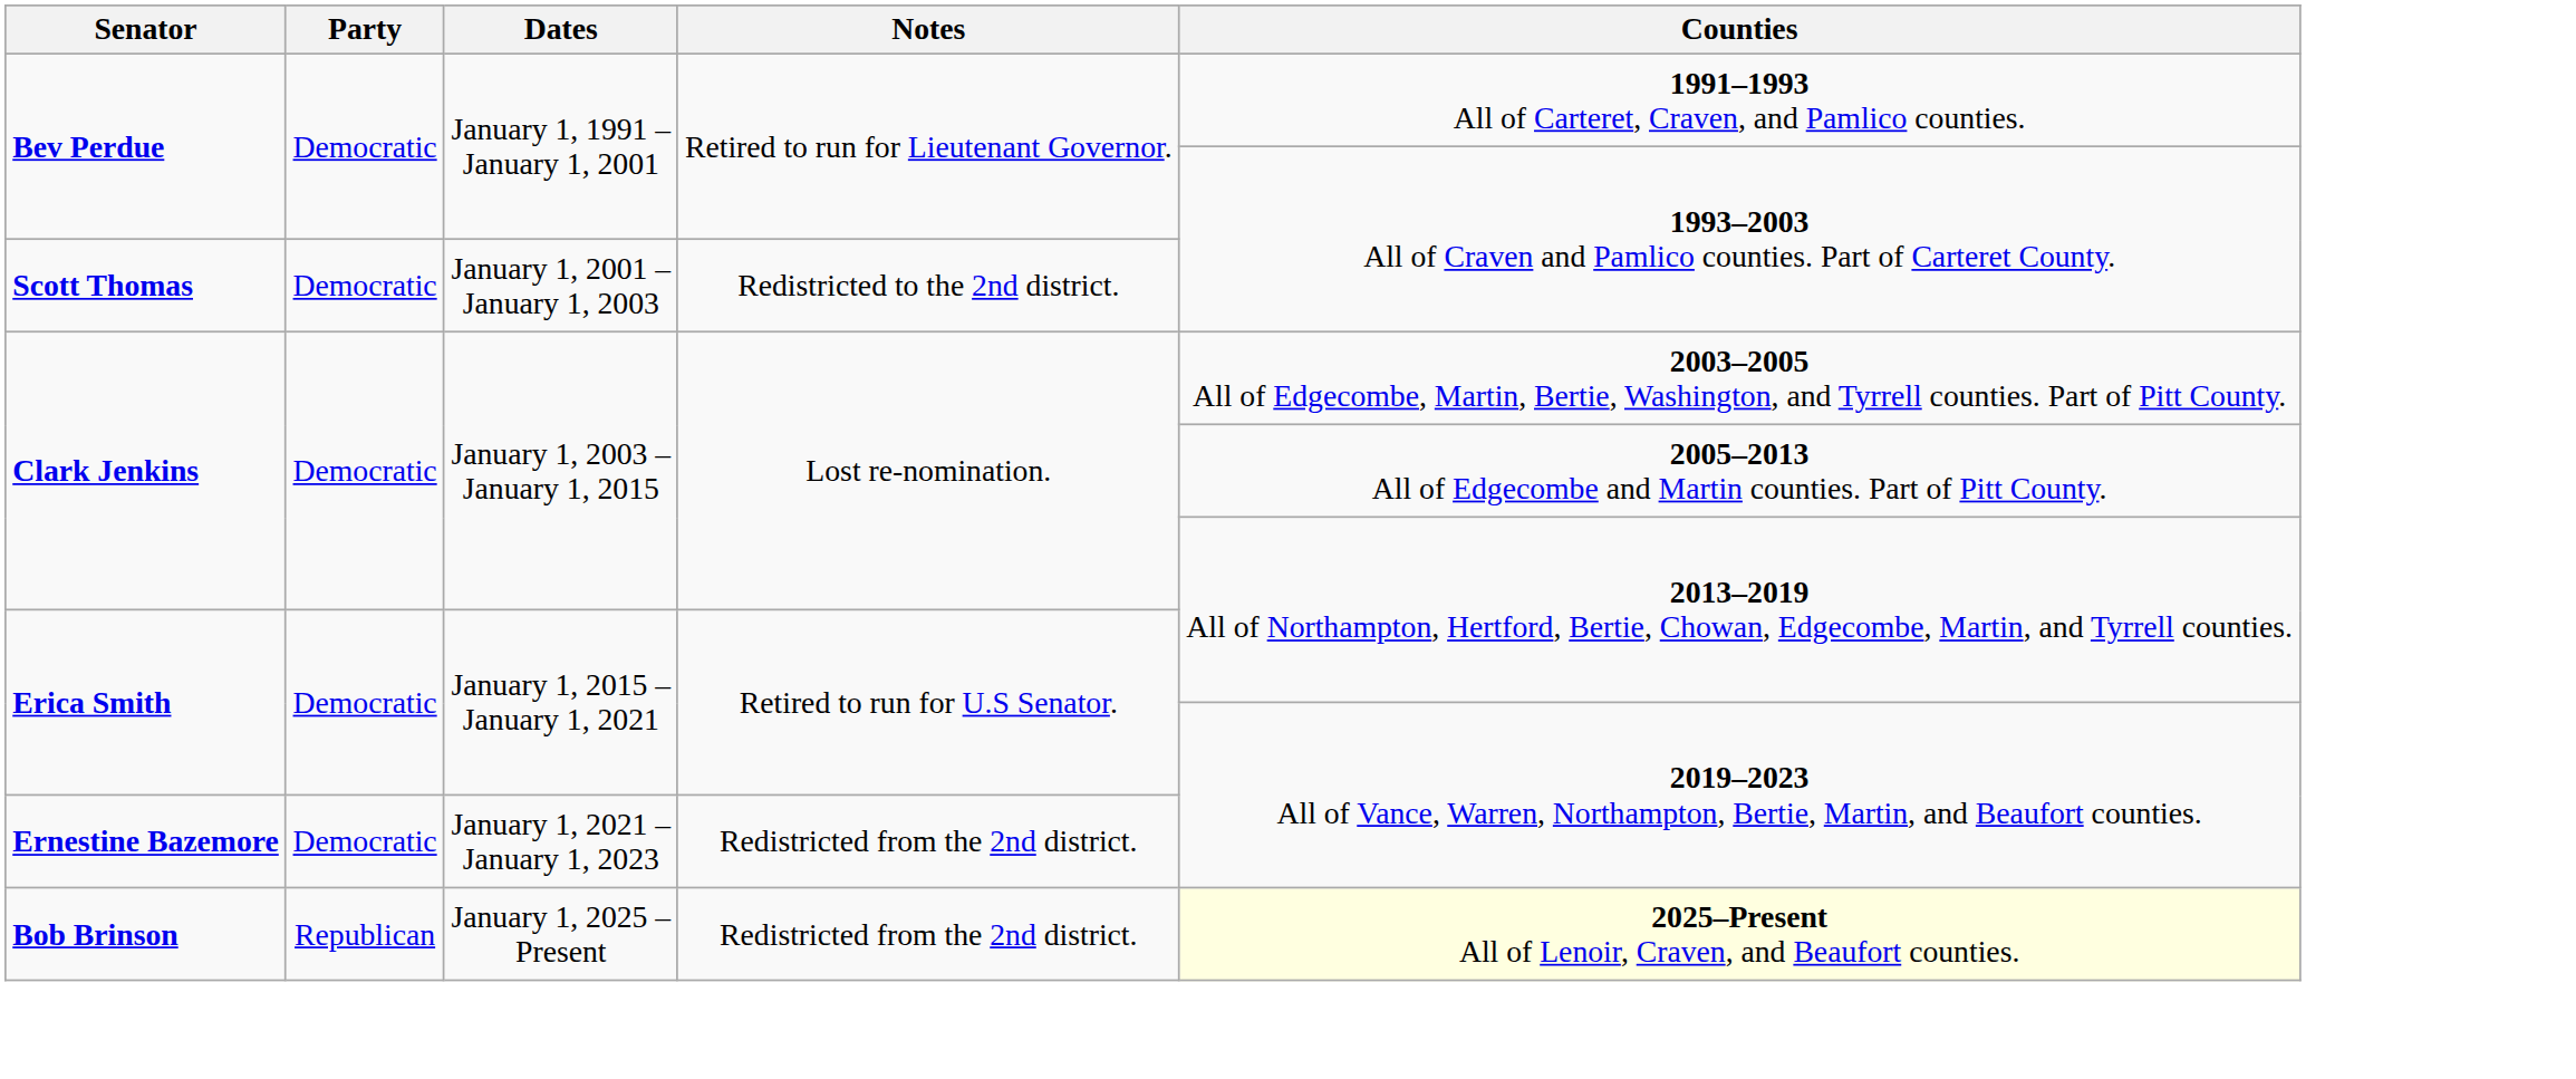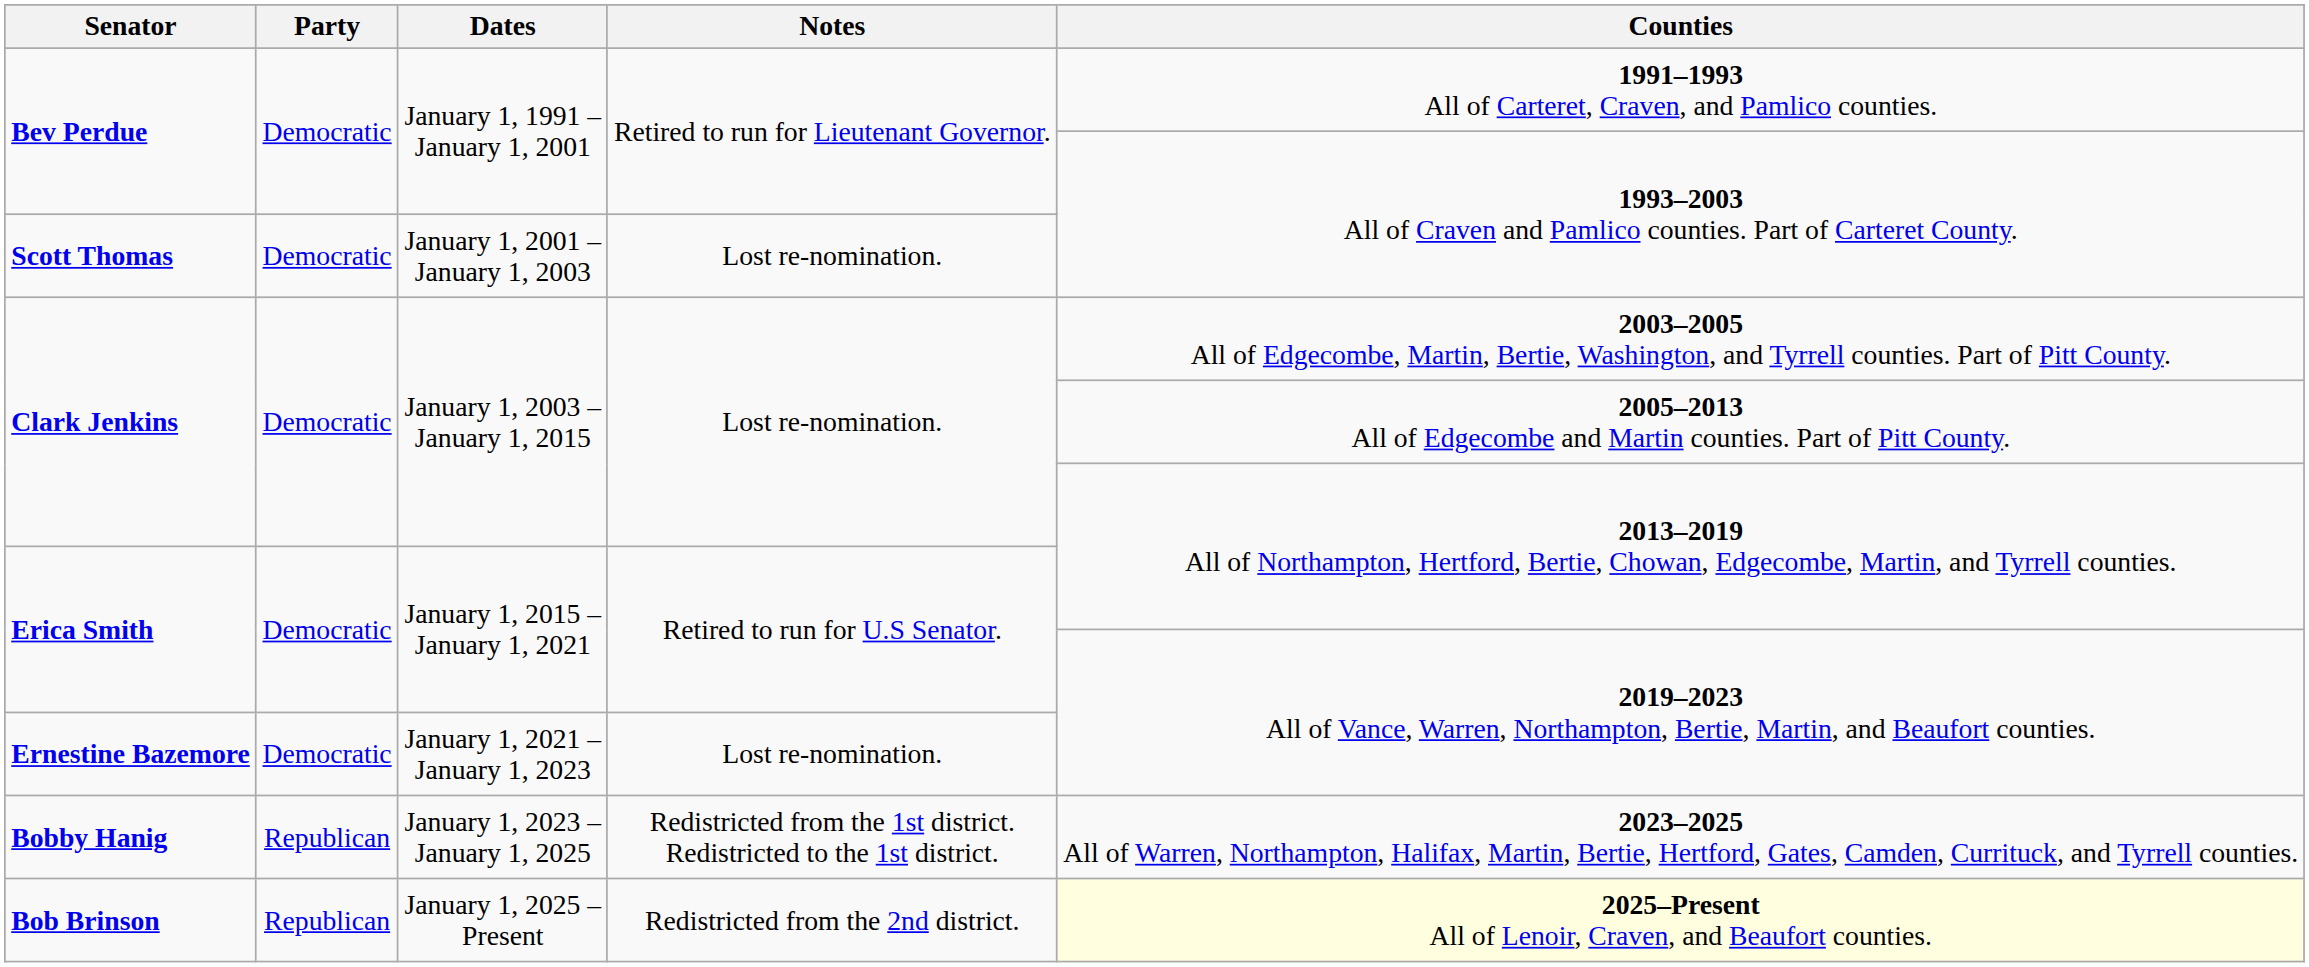Scott Thomas | Notes: Redistricted to the 2nd district. -> Lost re-nomination.
Ernestine Bazemore | Notes: Redistricted from the 2nd district. -> Lost re-nomination.
+ row: Bobby Hanig | Republican | January 1, 2023 – January 1, 2025 | Redistricted from the 1st district. Redistricted to the 1st district. | 2023–2025 All of Warren, Northampton, Halifax, Martin, Bertie, Hertford, Gates, Camden, Currituck, and Tyrrell counties.
